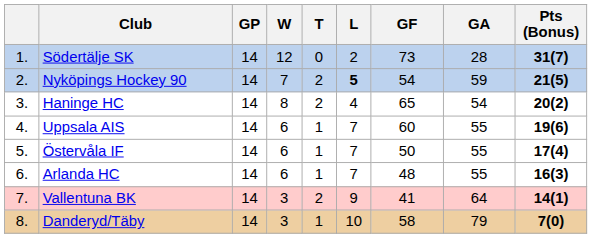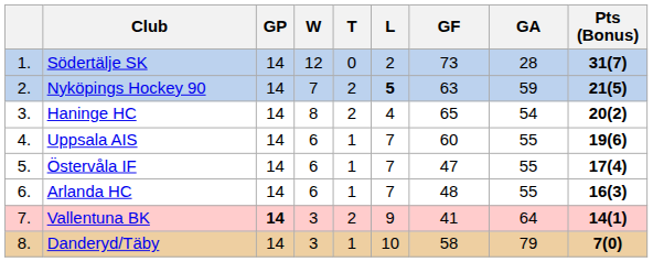Nyköpings Hockey 90 | GF: 54 -> 63
Östervåla IF | GF: 50 -> 47
Vallentuna BK | GP: normal -> bold
